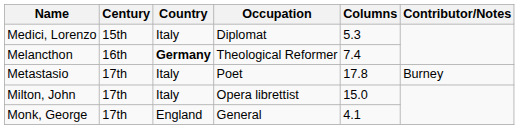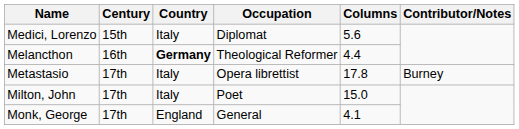Medici, Lorenzo | Columns: 5.3 -> 5.6
Melancthon | Columns: 7.4 -> 4.4
Metastasio | Occupation: Poet -> Opera librettist
Milton, John | Occupation: Opera librettist -> Poet
